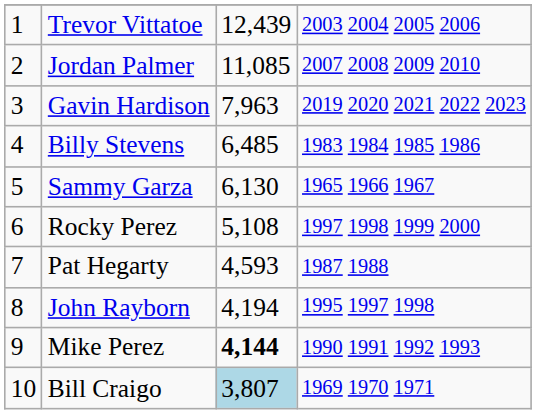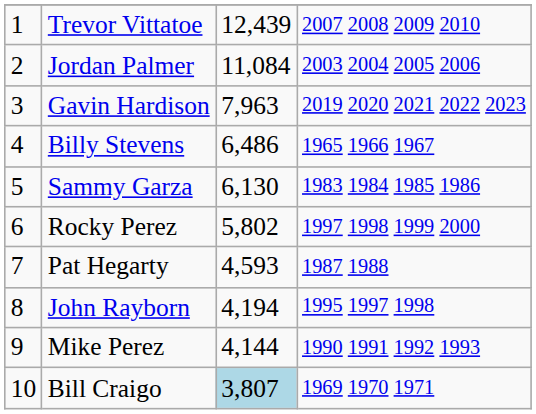Trevor Vittatoe | column 4: 2003 2004 2005 2006 -> 2007 2008 2009 2010
Jordan Palmer | column 3: 11,085 -> 11,084
Jordan Palmer | column 4: 2007 2008 2009 2010 -> 2003 2004 2005 2006
Billy Stevens | column 3: 6,485 -> 6,486
Billy Stevens | column 4: 1983 1984 1985 1986 -> 1965 1966 1967
Sammy Garza | column 4: 1965 1966 1967 -> 1983 1984 1985 1986
Rocky Perez | column 3: 5,108 -> 5,802
Mike Perez | column 3: bold -> normal
